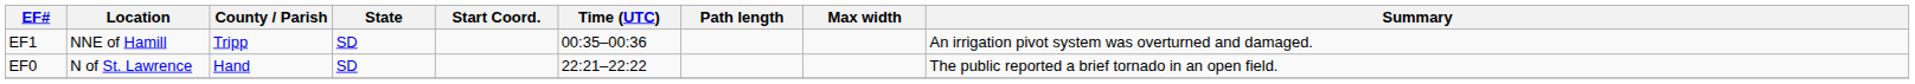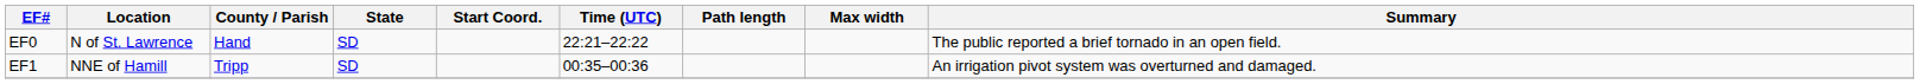rows swapped: EF0 <-> EF1
